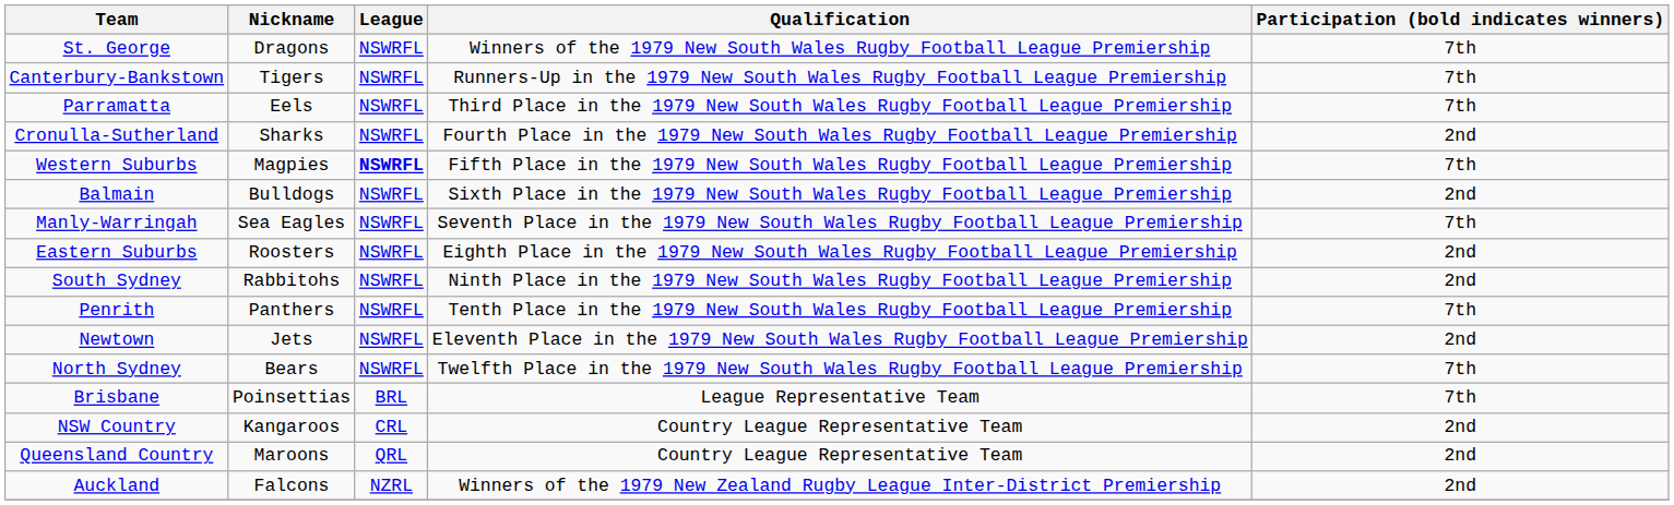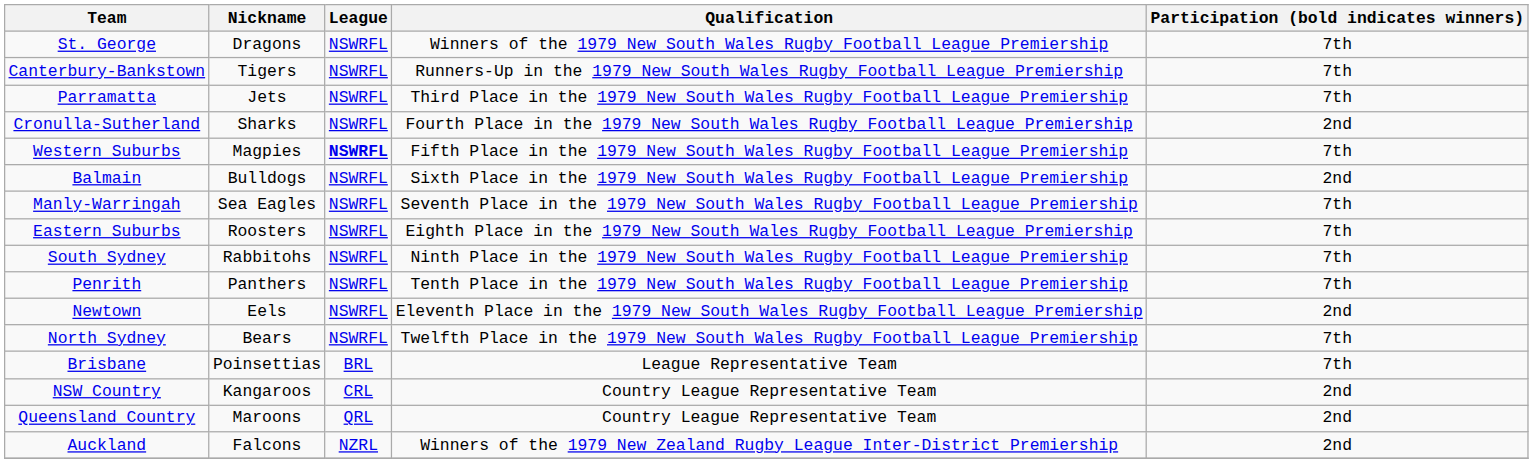Parramatta | Nickname: Eels -> Jets
Eastern Suburbs | Participation (bold indicates winners): 2nd -> 7th
South Sydney | Participation (bold indicates winners): 2nd -> 7th
Newtown | Nickname: Jets -> Eels
